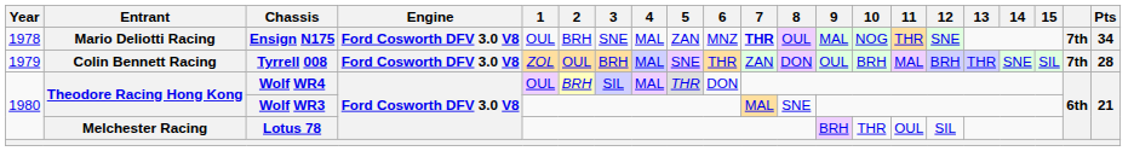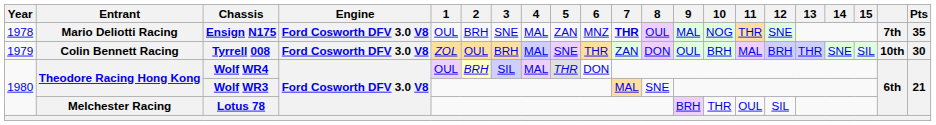Ensign N175 | Pts: 34 -> 35
Tyrrell 008 | column 20: 7th -> 10th
Tyrrell 008 | Pts: 28 -> 30
